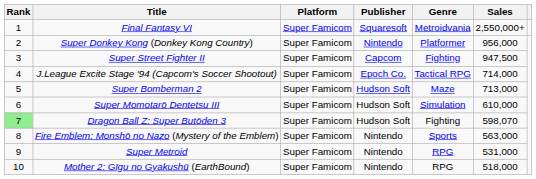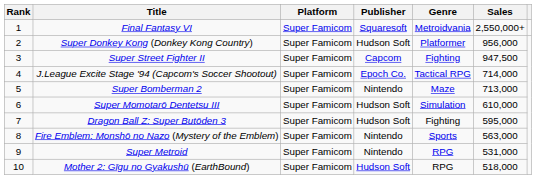Super Donkey Kong (Donkey Kong Country) | Publisher: Nintendo -> Hudson Soft
Super Bomberman 2 | Publisher: Hudson Soft -> Nintendo
Dragon Ball Z: Super Butōden 3 | Rank: lightgreen background -> no background
Dragon Ball Z: Super Butōden 3 | Sales: 598,070 -> 595,000
Mother 2: Gīgu no Gyakushū (EarthBound) | Publisher: Nintendo -> Hudson Soft
